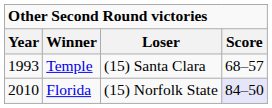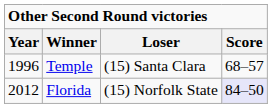Temple | Year: 1993 -> 1996
Florida | Year: 2010 -> 2012
